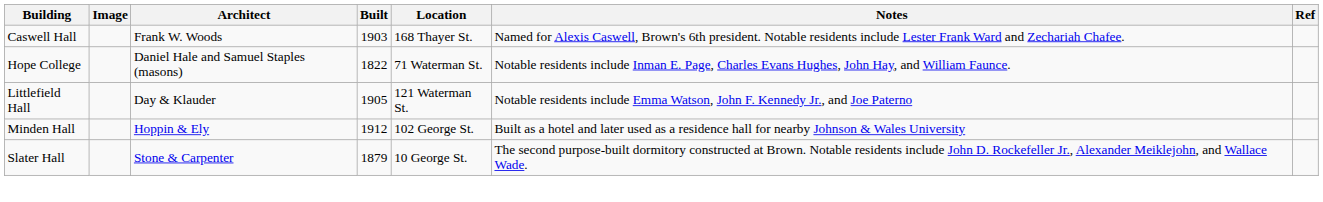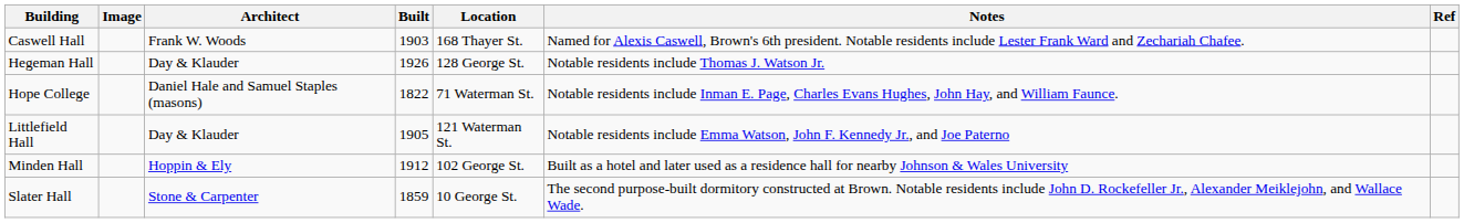+ row: Hegeman Hall | Day & Klauder | 1926 | 128 George St. | Notable residents include Thomas J. Watson Jr.
Slater Hall | Built: 1879 -> 1859
